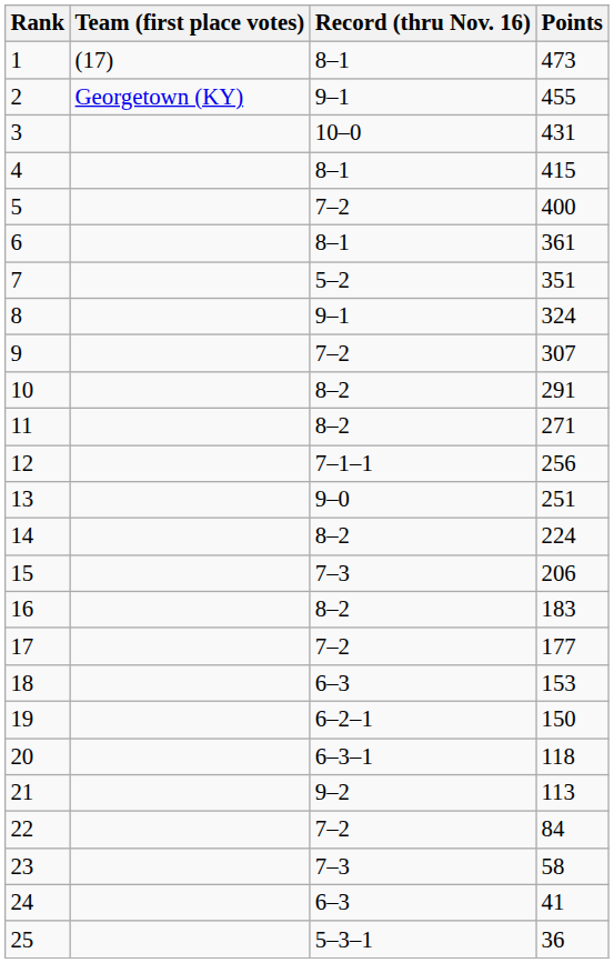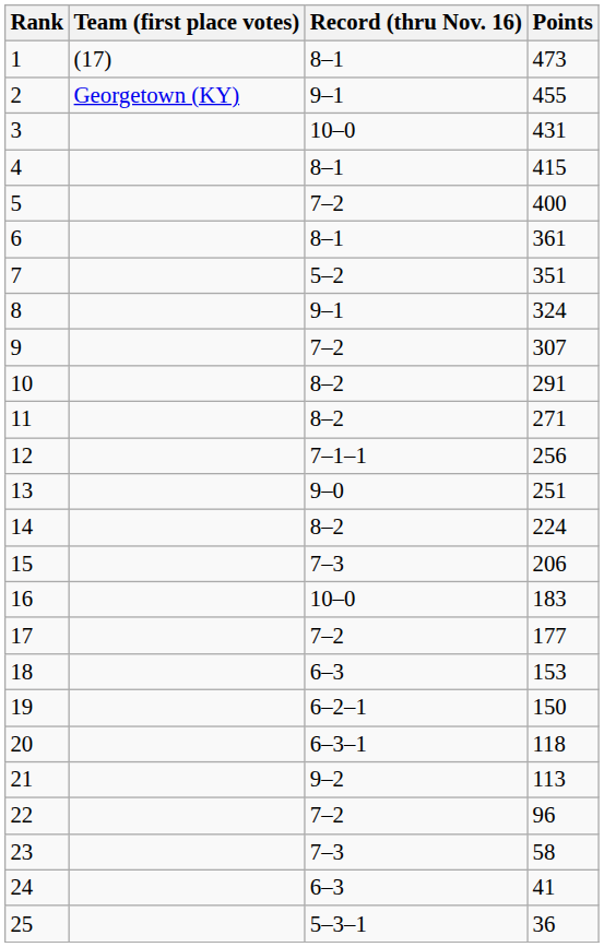16 | Record (thru Nov. 16): 8–2 -> 10–0
22 | Points: 84 -> 96
